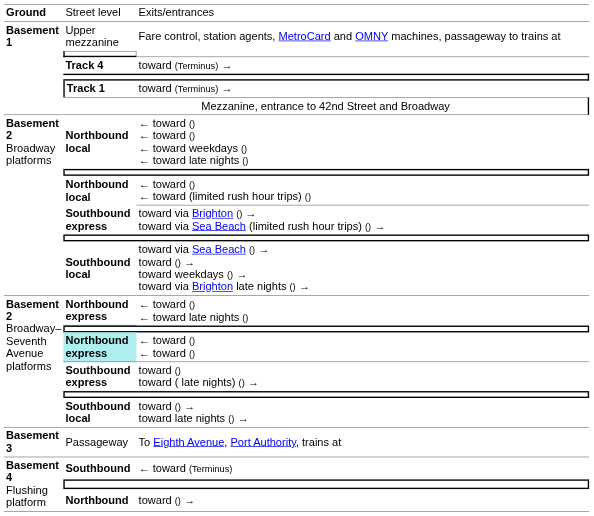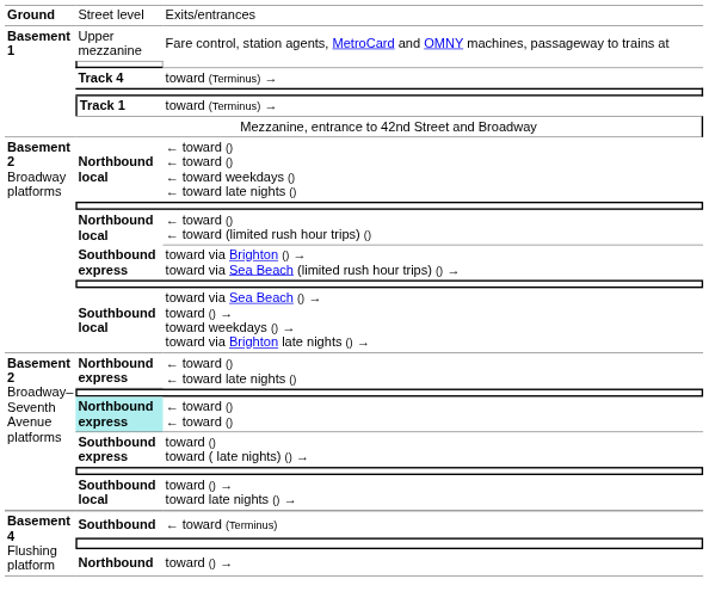- row: Basement 3 | Passageway | To Eighth Avenue, Port Authority, trains at
